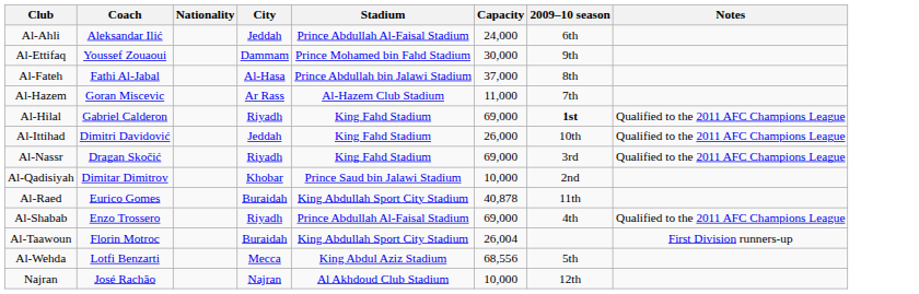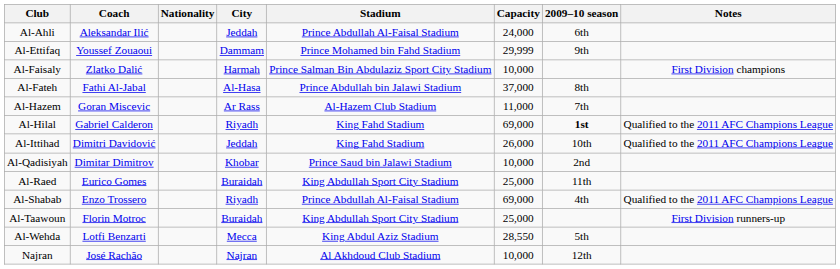Al-Ettifaq | Capacity: 30,000 -> 29,999
+ row: Al-Faisaly | Zlatko Dalić | Harmah | Prince Salman Bin Abdulaziz Sport City Stadium | 10,000 | First Division champions
- row: Al-Nassr | Dragan Skočić | Riyadh | King Fahd Stadium | 69,000 | 3rd | Qualified to the 2011 AFC Champions League
Al-Raed | Capacity: 40,878 -> 25,000
Al-Taawoun | Capacity: 26,004 -> 25,000
Al-Wehda | Capacity: 68,556 -> 28,550
